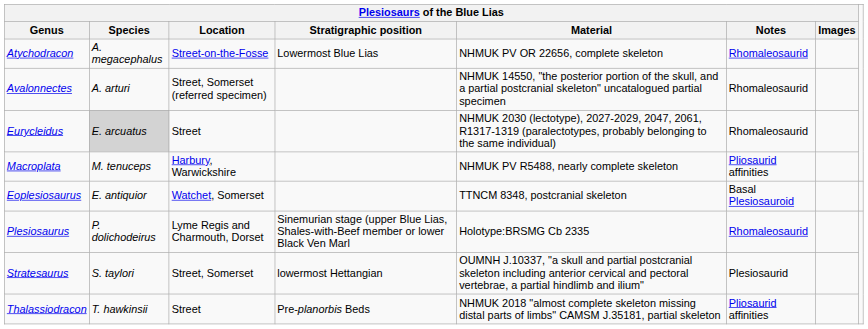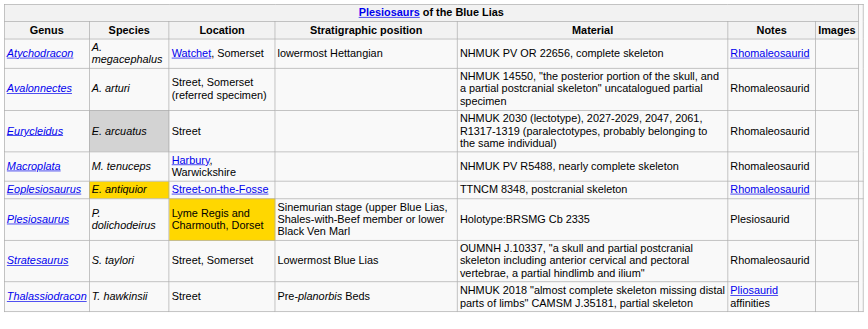Atychodracon | Plesiosaurs of the Blue Lias / Location: Street-on-the-Fosse -> Watchet, Somerset
Atychodracon | Plesiosaurs of the Blue Lias / Stratigraphic position: Lowermost Blue Lias -> lowermost Hettangian
Macroplata | Plesiosaurs of the Blue Lias / Notes: Pliosaurid affinities -> Rhomaleosaurid
Eoplesiosaurus | Plesiosaurs of the Blue Lias / Species: no background -> gold background
Eoplesiosaurus | Plesiosaurs of the Blue Lias / Location: Watchet, Somerset -> Street-on-the-Fosse
Eoplesiosaurus | Plesiosaurs of the Blue Lias / Notes: Basal Plesiosauroid -> Rhomaleosaurid
Plesiosaurus | Plesiosaurs of the Blue Lias / Location: no background -> gold background
Plesiosaurus | Plesiosaurs of the Blue Lias / Notes: Rhomaleosaurid -> Plesiosaurid
Stratesaurus | Plesiosaurs of the Blue Lias / Stratigraphic position: lowermost Hettangian -> Lowermost Blue Lias
Stratesaurus | Plesiosaurs of the Blue Lias / Notes: Plesiosaurid -> Rhomaleosaurid
